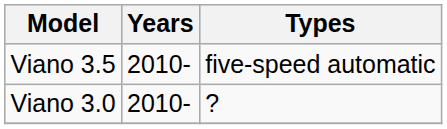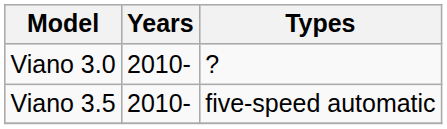rows swapped: Viano 3.0 <-> Viano 3.5
